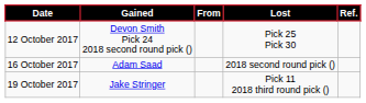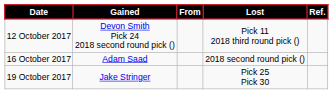12 October 2017 | Lost: Pick 25 Pick 30 -> Pick 11 2018 third round pick ()
19 October 2017 | Lost: Pick 11 2018 third round pick () -> Pick 25 Pick 30
